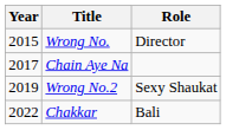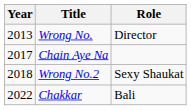Wrong No. | Year: 2015 -> 2013
Wrong No.2 | Year: 2019 -> 2018
